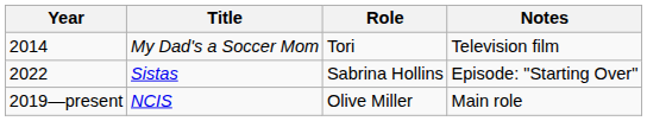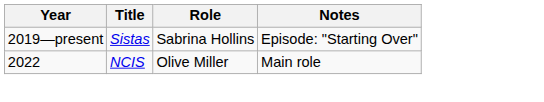- row: 2014 | My Dad's a Soccer Mom | Tori | Television film
Sistas | Year: 2022 -> 2019—present
NCIS | Year: 2019—present -> 2022
